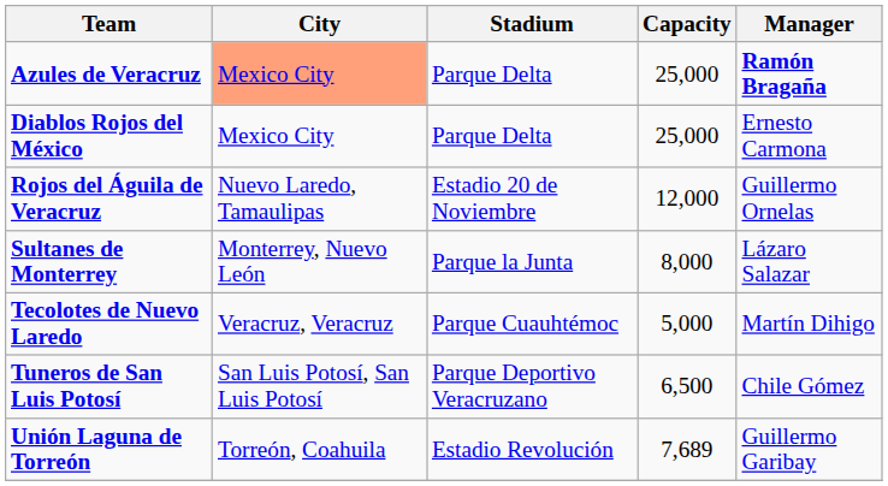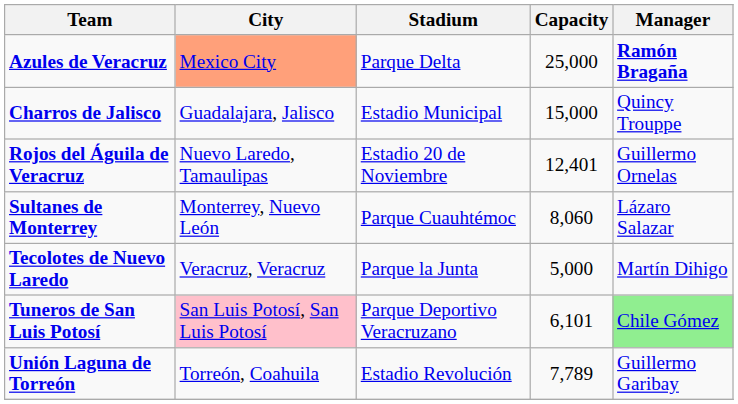+ row: Charros de Jalisco | Guadalajara, Jalisco | Estadio Municipal | 15,000 | Quincy Trouppe
- row: Diablos Rojos del México | Mexico City | Parque Delta | 25,000 | Ernesto Carmona
Rojos del Águila de Veracruz | Capacity: 12,000 -> 12,401
Sultanes de Monterrey | Stadium: Parque la Junta -> Parque Cuauhtémoc
Sultanes de Monterrey | Capacity: 8,000 -> 8,060
Tecolotes de Nuevo Laredo | Stadium: Parque Cuauhtémoc -> Parque la Junta
Tuneros de San Luis Potosí | City: no background -> pink background
Tuneros de San Luis Potosí | Capacity: 6,500 -> 6,101
Tuneros de San Luis Potosí | Manager: no background -> lightgreen background
Unión Laguna de Torreón | Capacity: 7,689 -> 7,789
